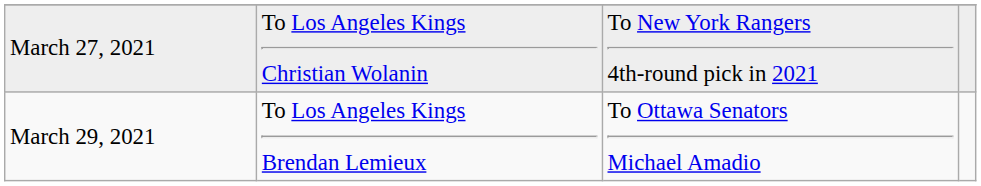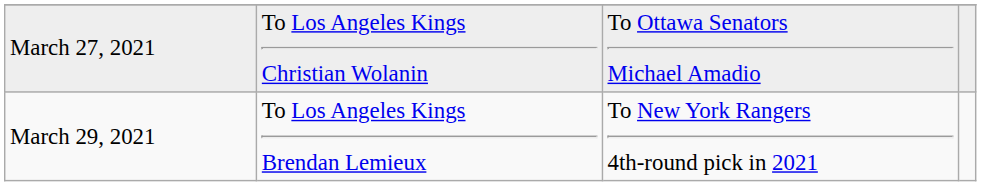March 27, 2021 | column 3: To New York Rangers 4th-round pick in 2021 -> To Ottawa Senators Michael Amadio
March 29, 2021 | column 3: To Ottawa Senators Michael Amadio -> To New York Rangers 4th-round pick in 2021
